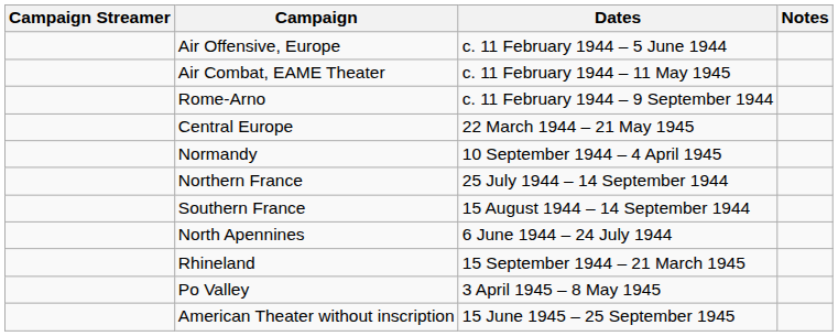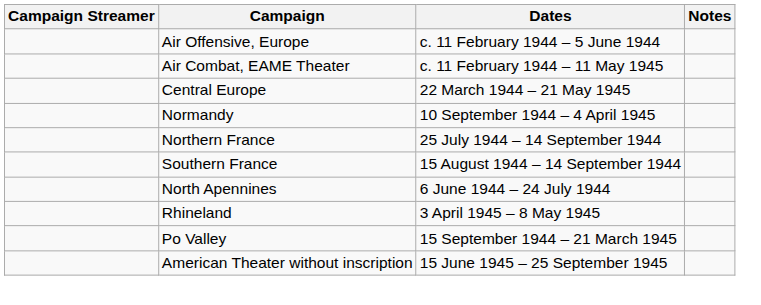- row: Rome-Arno | c. 11 February 1944 – 9 September 1944
Rhineland | Dates: 15 September 1944 – 21 March 1945 -> 3 April 1945 – 8 May 1945
Po Valley | Dates: 3 April 1945 – 8 May 1945 -> 15 September 1944 – 21 March 1945
